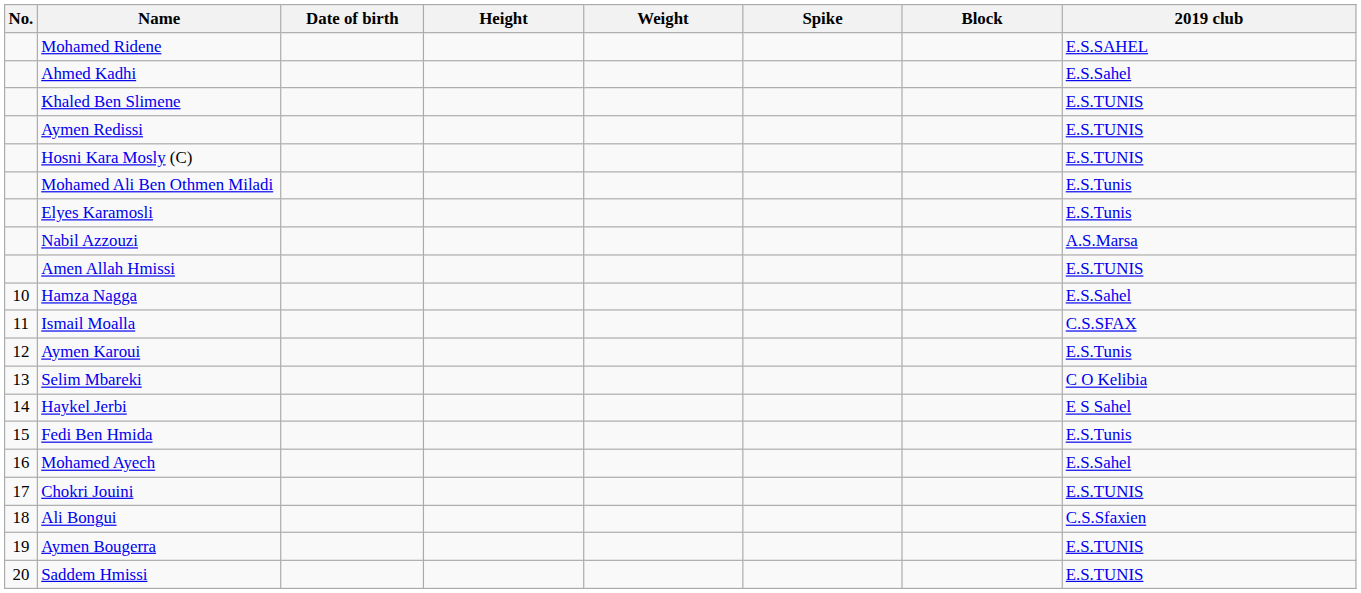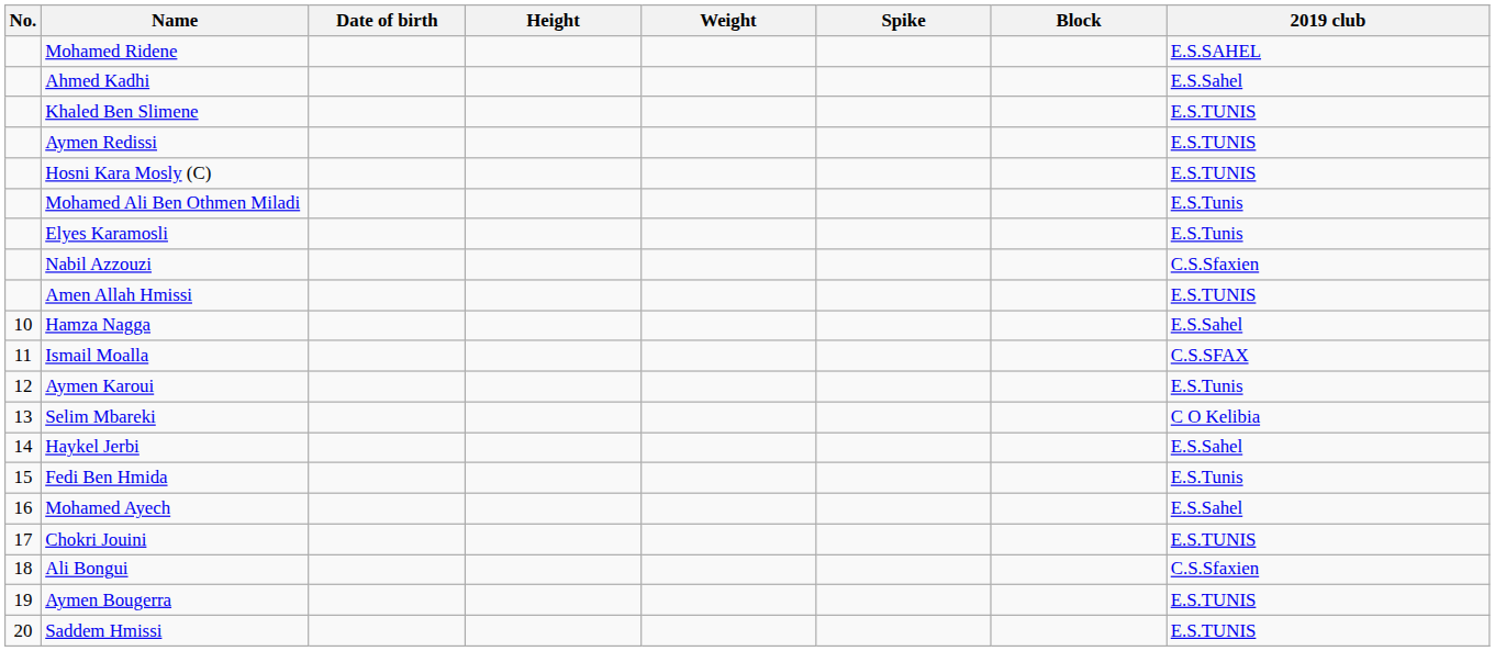Nabil Azzouzi | 2019 club: A.S.Marsa -> C.S.Sfaxien
Haykel Jerbi | 2019 club: E S Sahel -> E.S.Sahel
